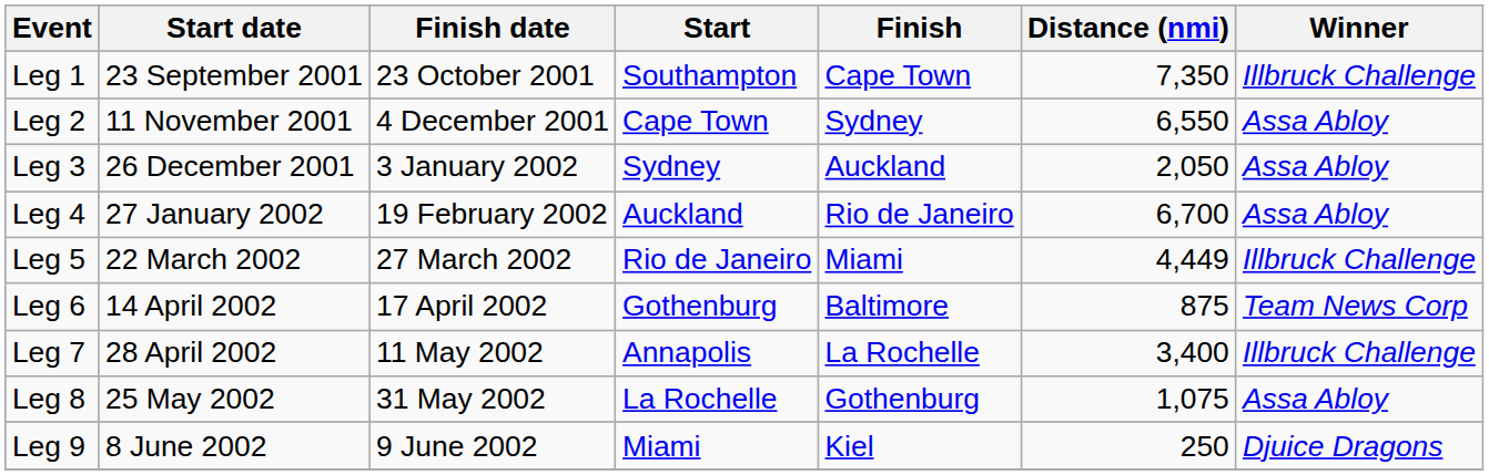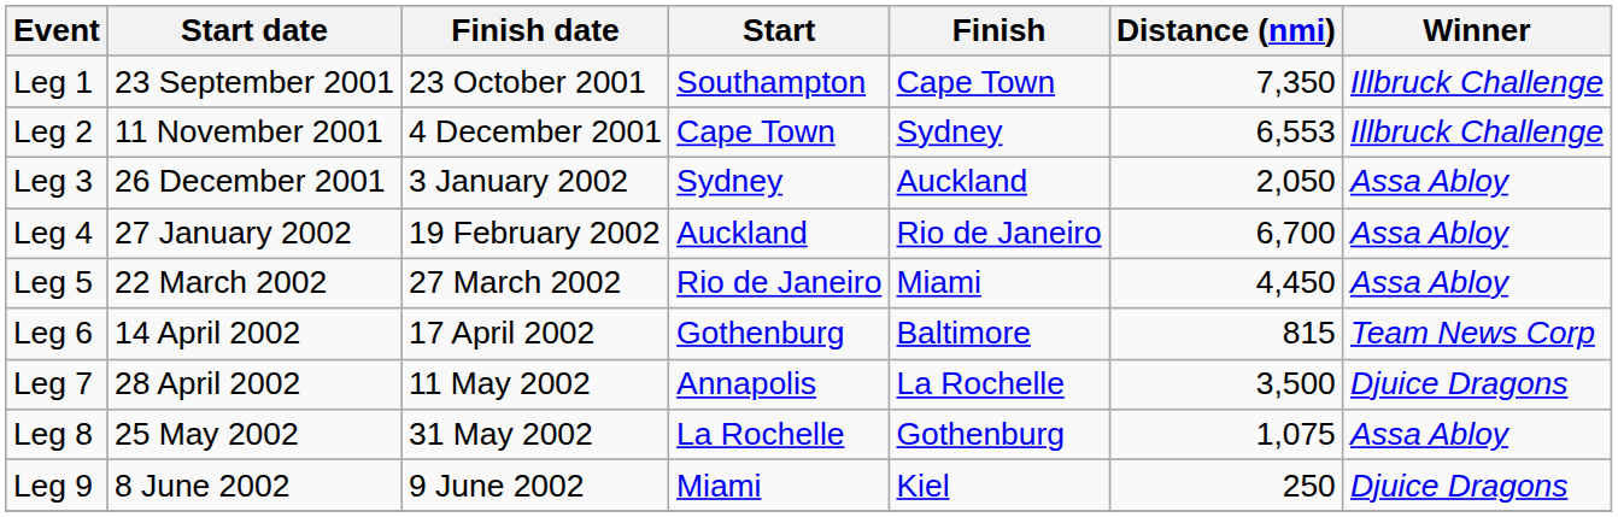Leg 2 | Distance (nmi): 6,550 -> 6,553
Leg 2 | Winner: Assa Abloy -> Illbruck Challenge
Leg 5 | Distance (nmi): 4,449 -> 4,450
Leg 5 | Winner: Illbruck Challenge -> Assa Abloy
Leg 6 | Distance (nmi): 875 -> 815
Leg 7 | Distance (nmi): 3,400 -> 3,500
Leg 7 | Winner: Illbruck Challenge -> Djuice Dragons
